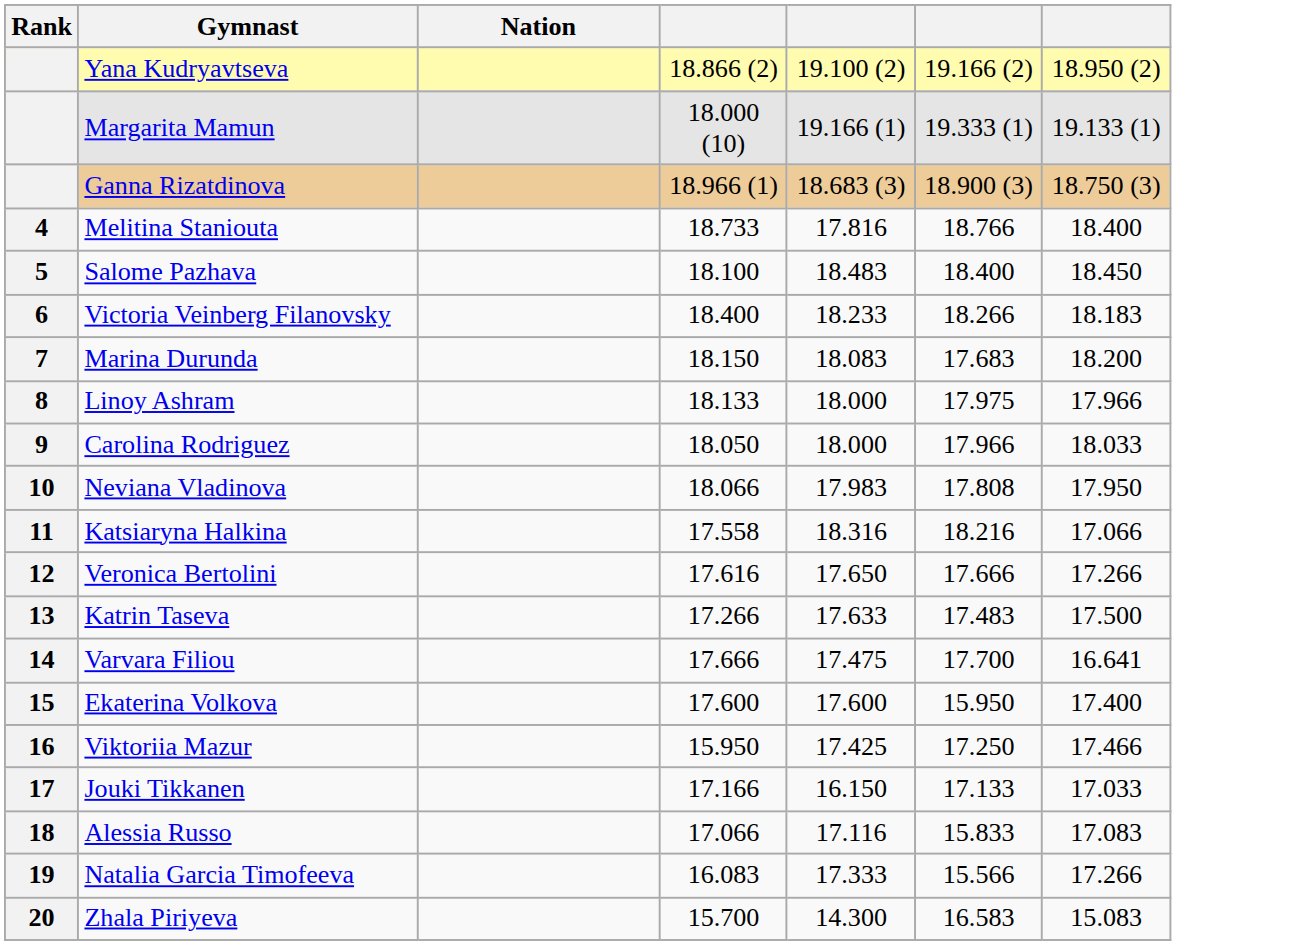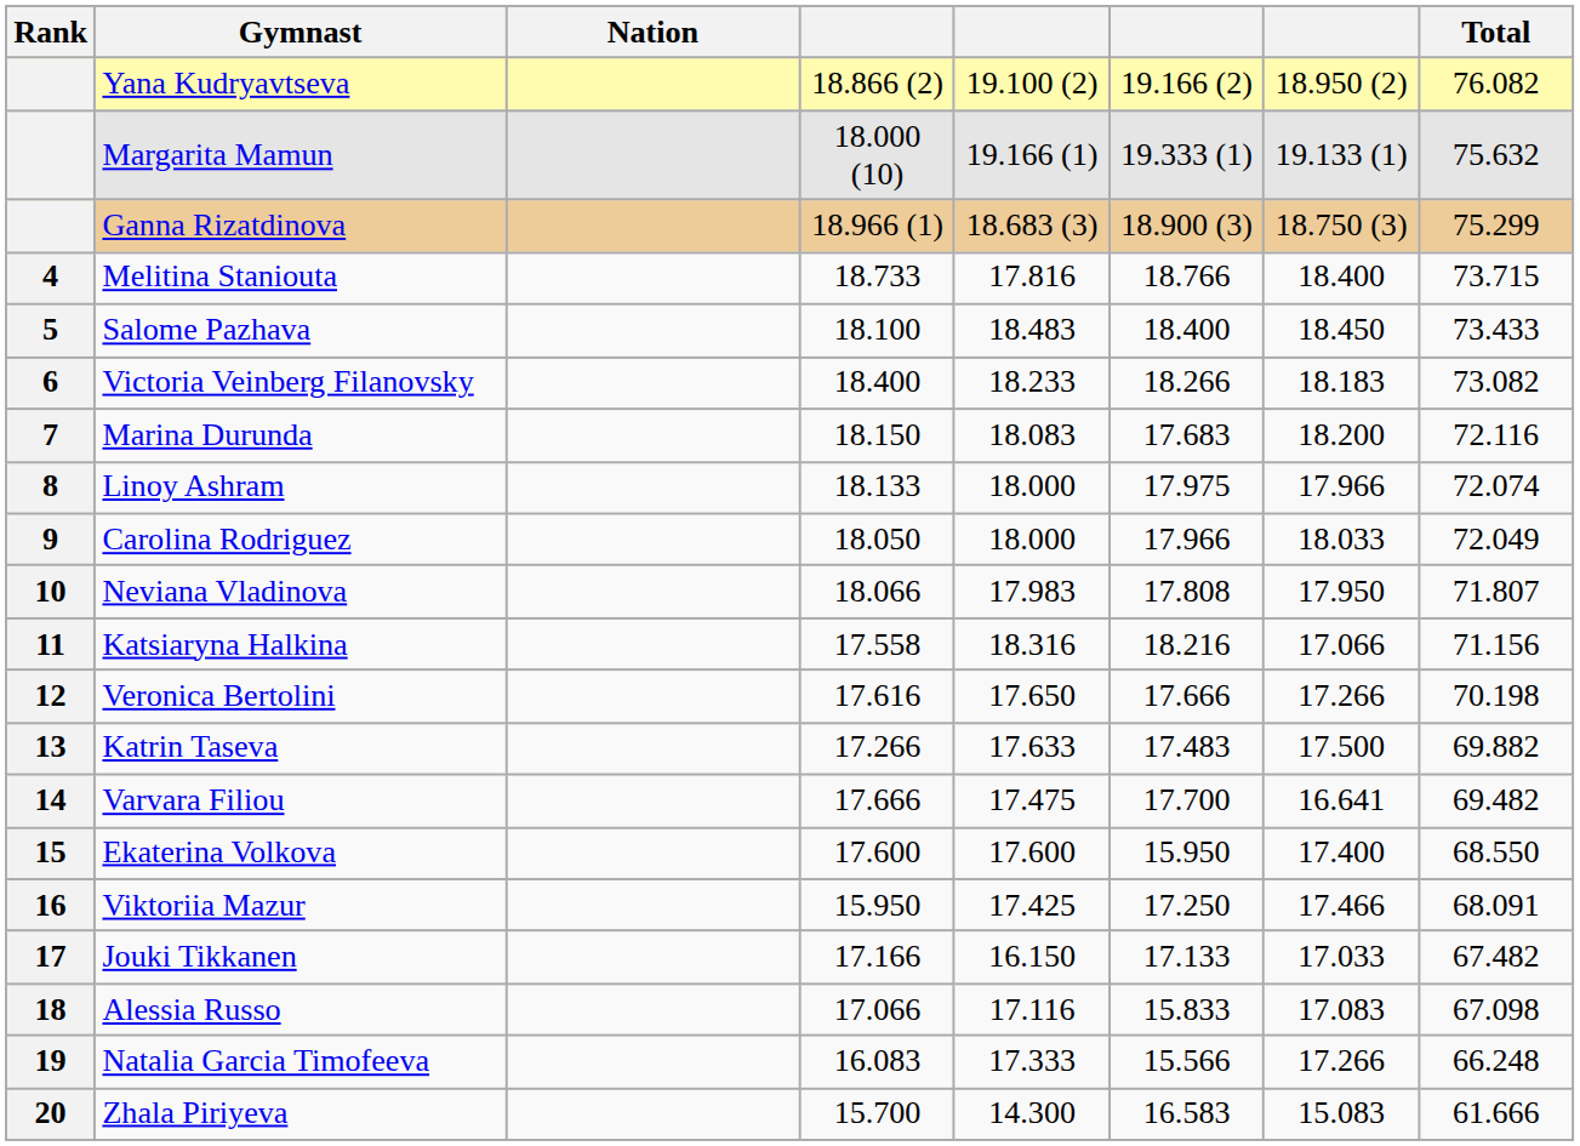+ column: Total | 76.082 | 75.632 | 75.299 | 73.715 | 73.433 | 73.082 | 72.116 | 72.074 | 72.049 | 71.807 | 71.156 | 70.198 | 69.882 | 69.482 | 68.550 | 68.091 | 67.482 | 67.098 | 66.248 | 61.666
